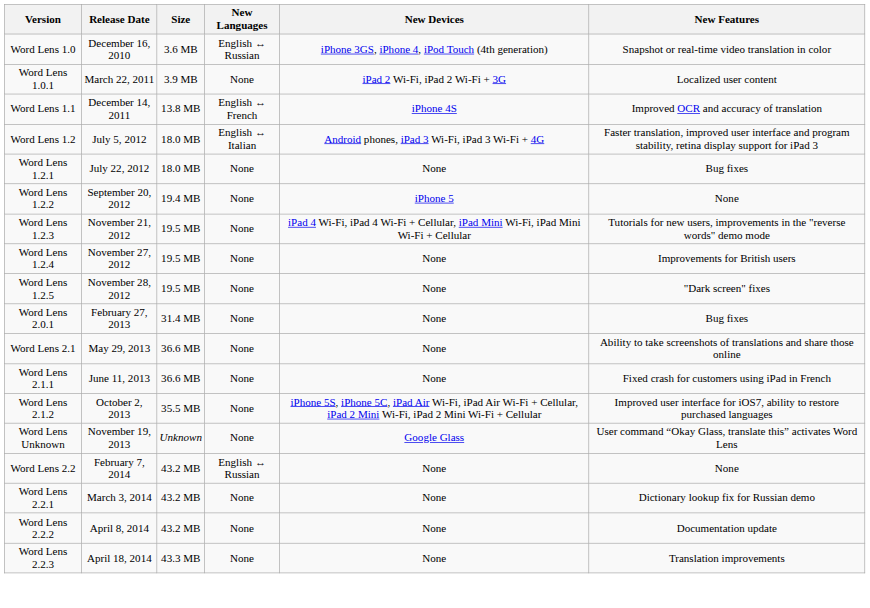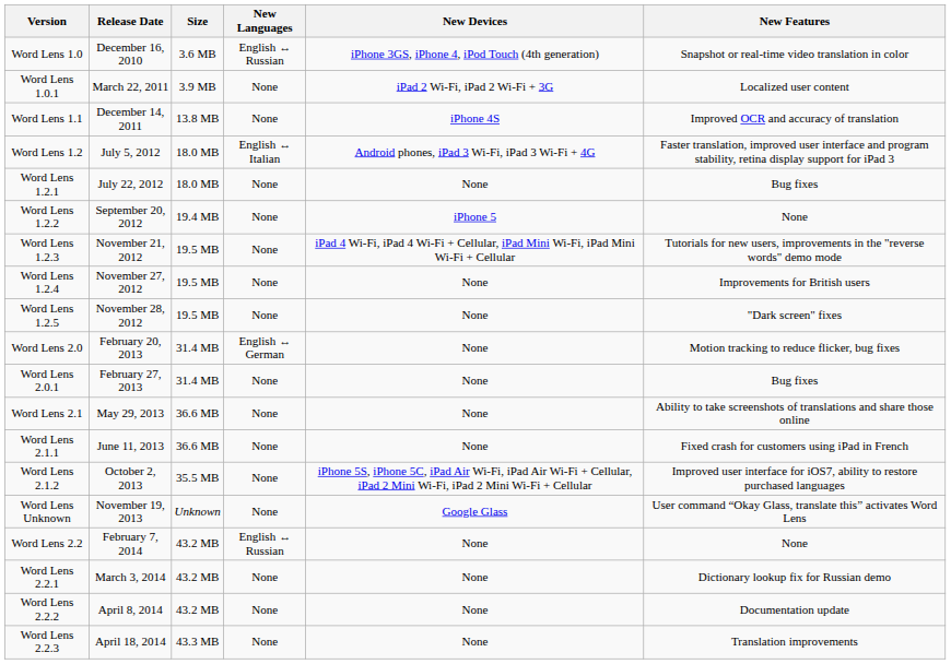Word Lens 1.1 | New Languages: English ↔ French -> None
+ row: Word Lens 2.0 | February 20, 2013 | 31.4 MB | English ↔ German | None | Motion tracking to reduce flicker, bug fixes
